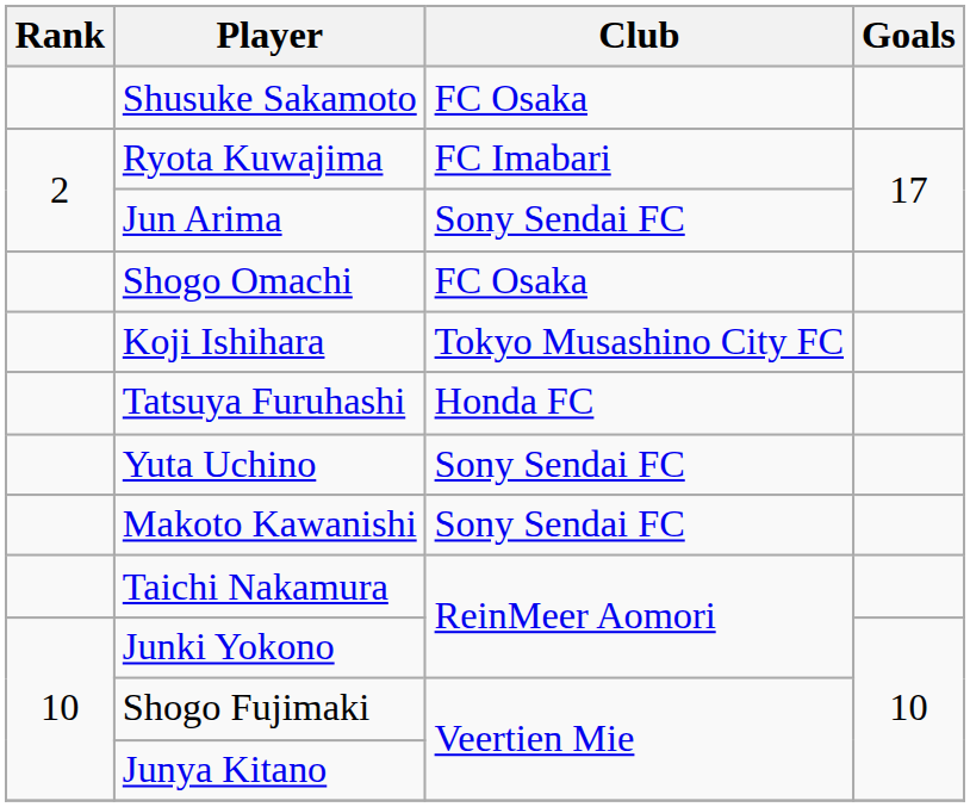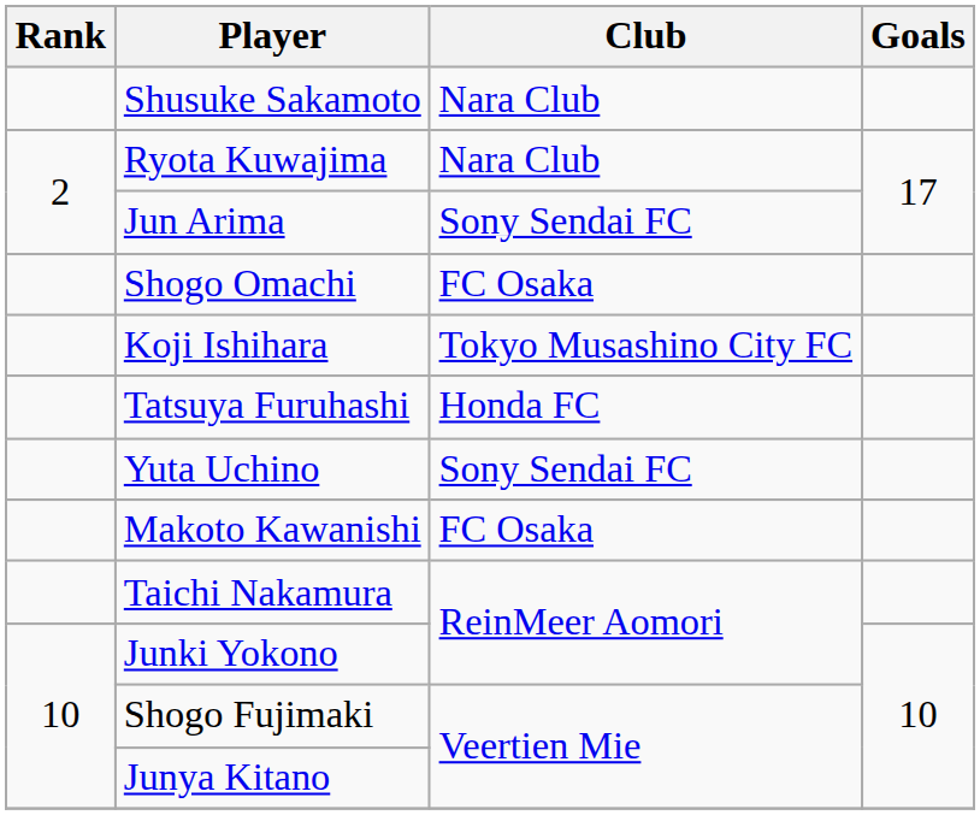Shusuke Sakamoto | Club: FC Osaka -> Nara Club
Ryota Kuwajima | Club: FC Imabari -> Nara Club
Makoto Kawanishi | Club: Sony Sendai FC -> FC Osaka
